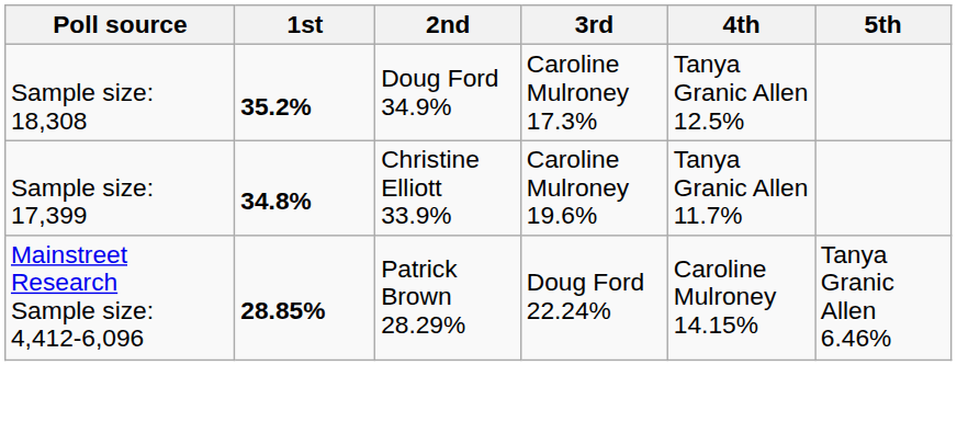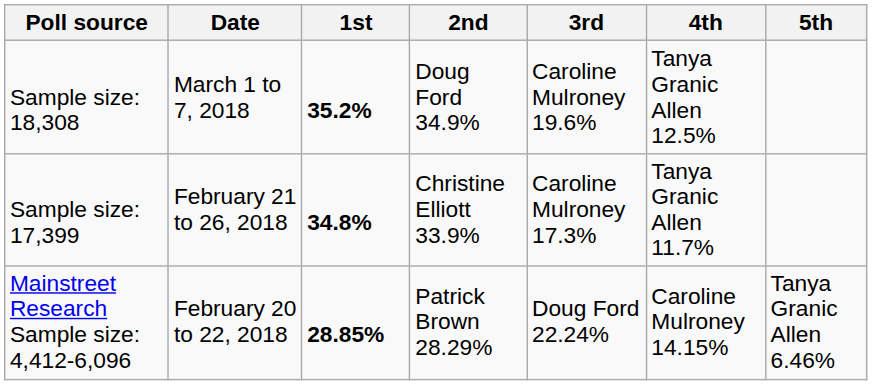+ column: Date | March 1 to 7, 2018 | February 21 to 26, 2018 | February 20 to 22, 2018
Sample size: 18,308 | 3rd: Caroline Mulroney 17.3% -> Caroline Mulroney 19.6%
Sample size: 17,399 | 3rd: Caroline Mulroney 19.6% -> Caroline Mulroney 17.3%
